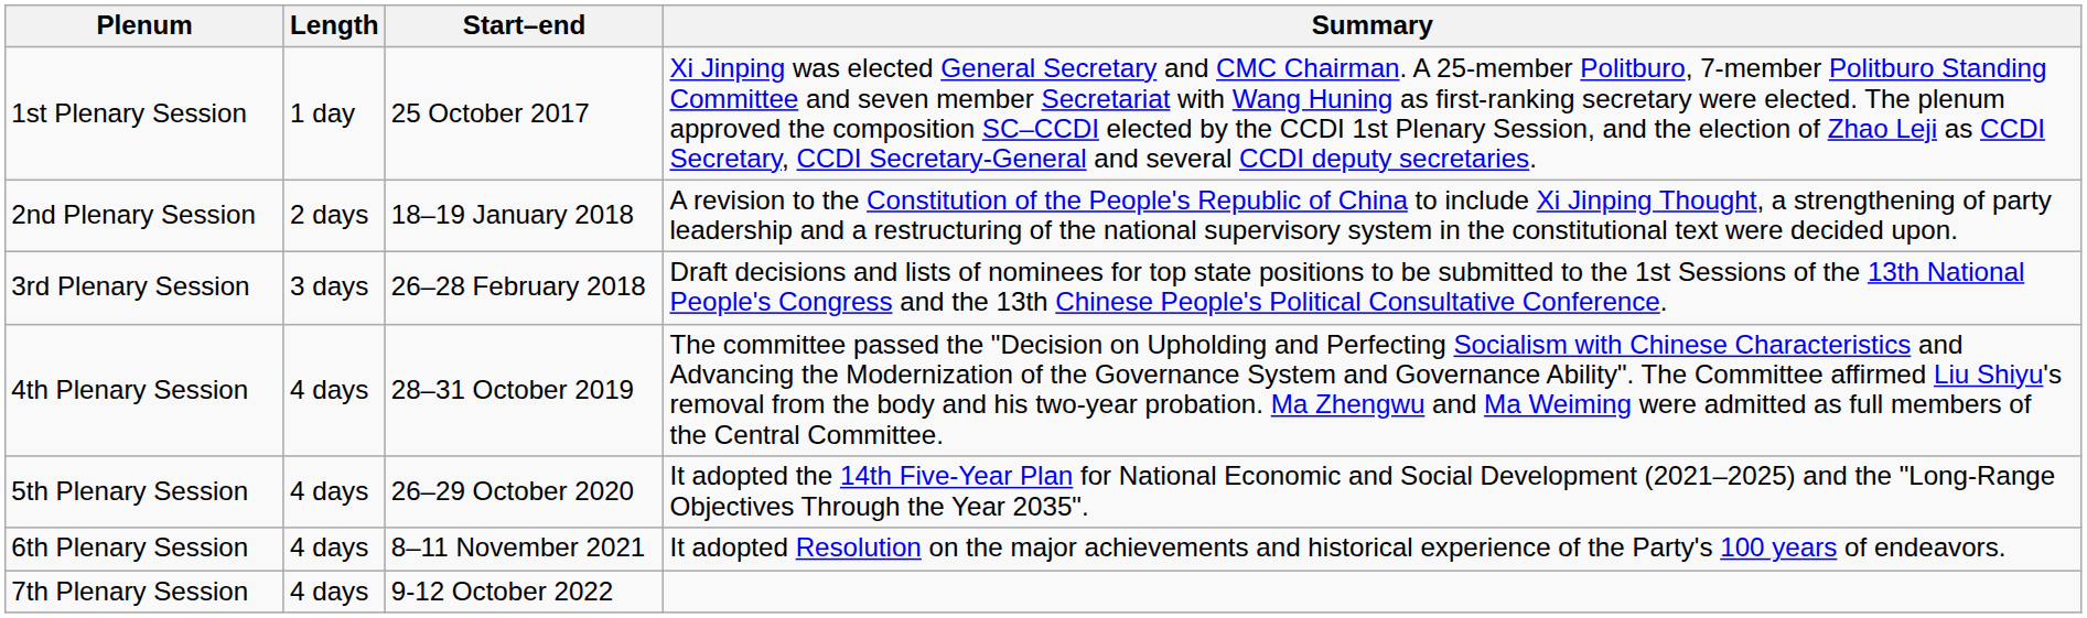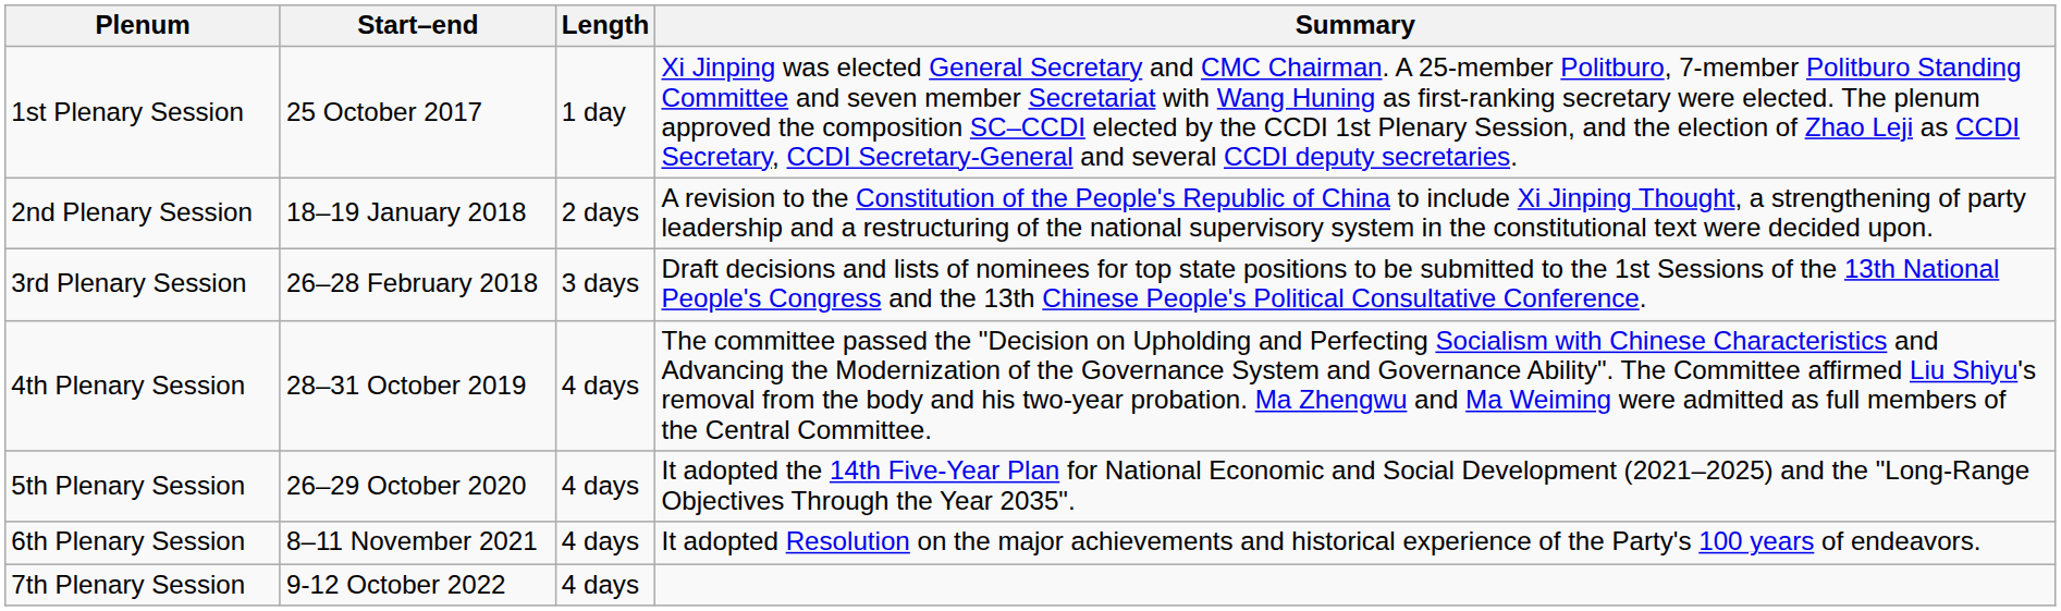columns swapped: Start–end <-> Length
